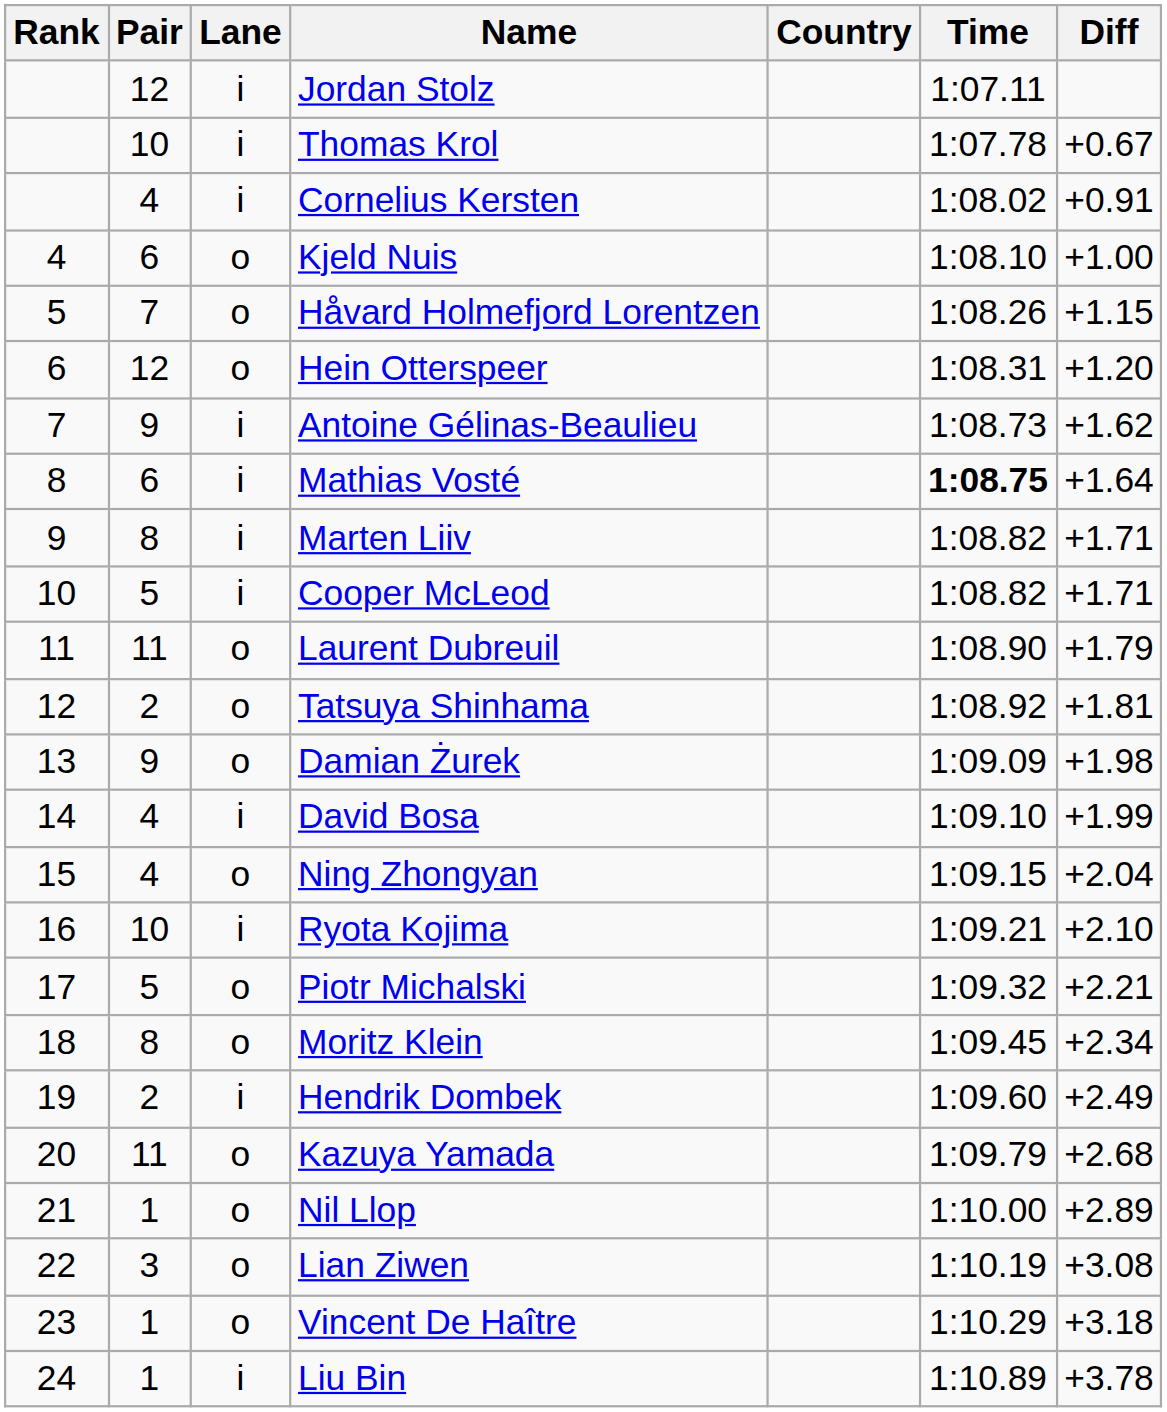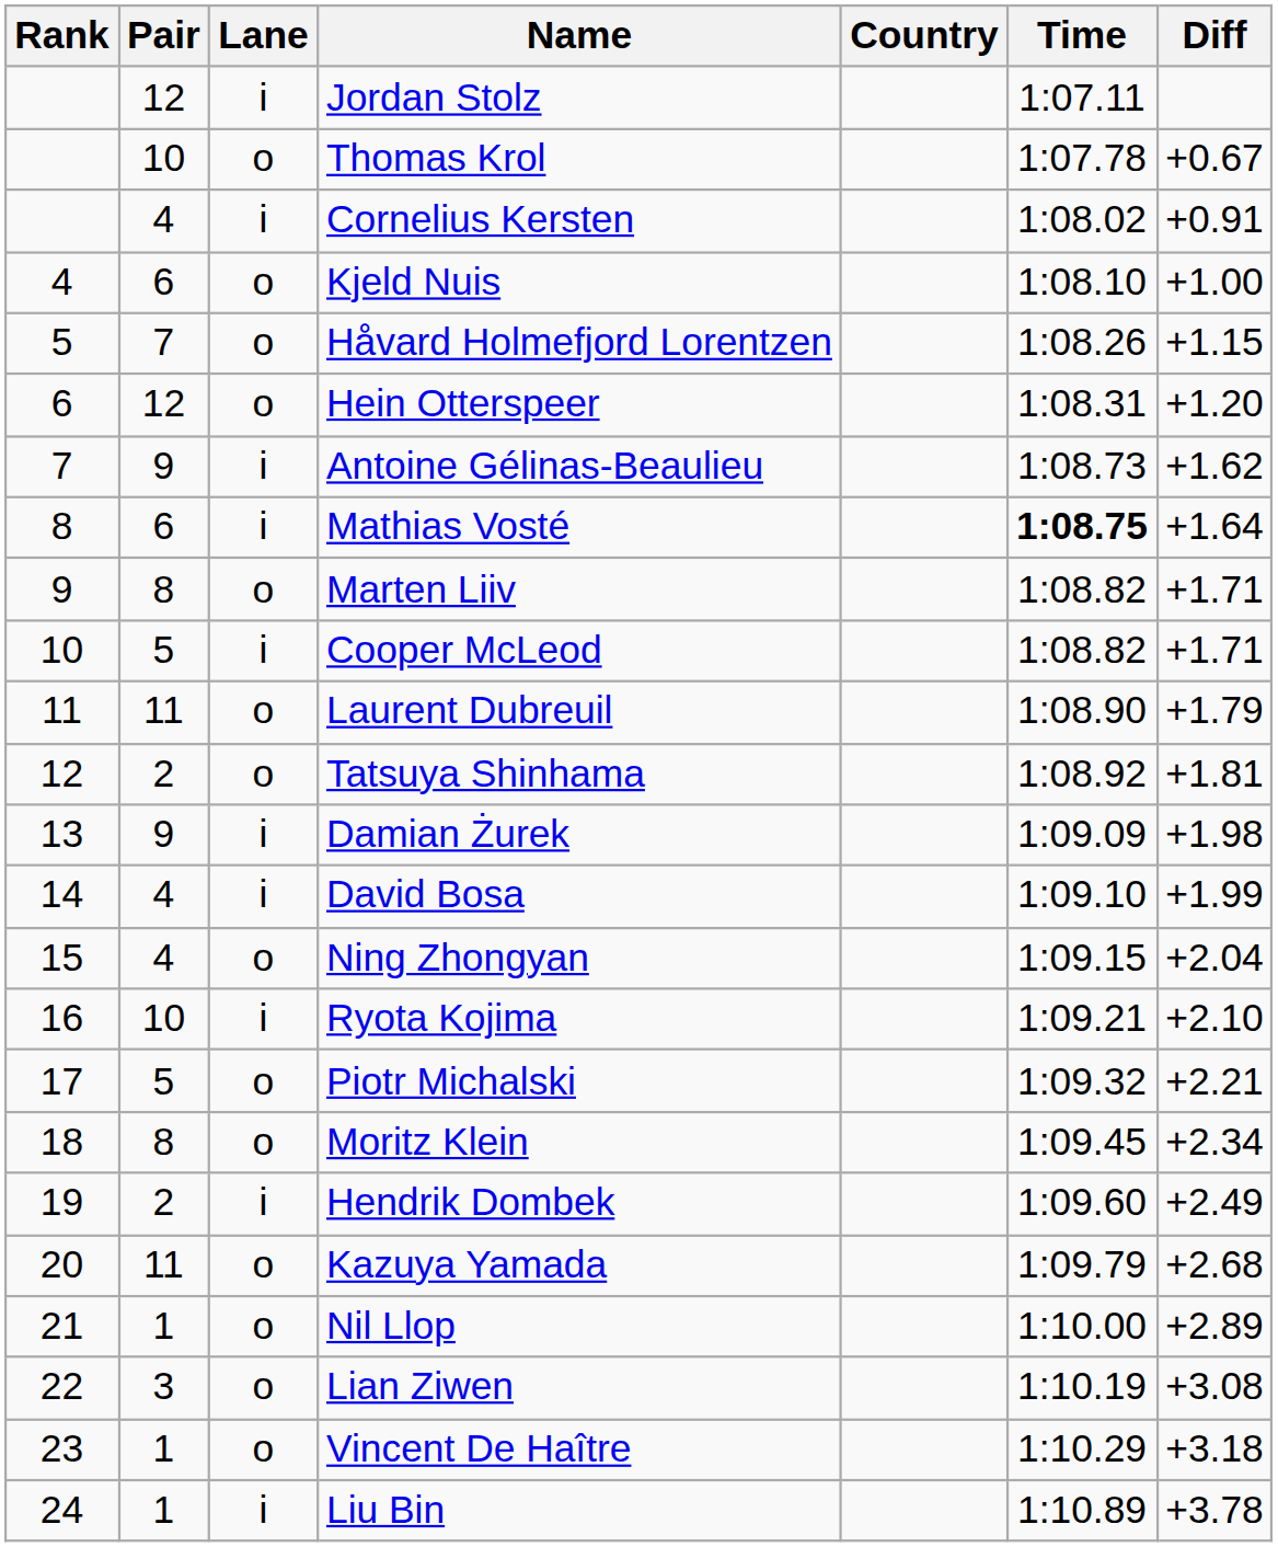Thomas Krol | Lane: i -> o
Marten Liiv | Lane: i -> o
Damian Żurek | Lane: o -> i
